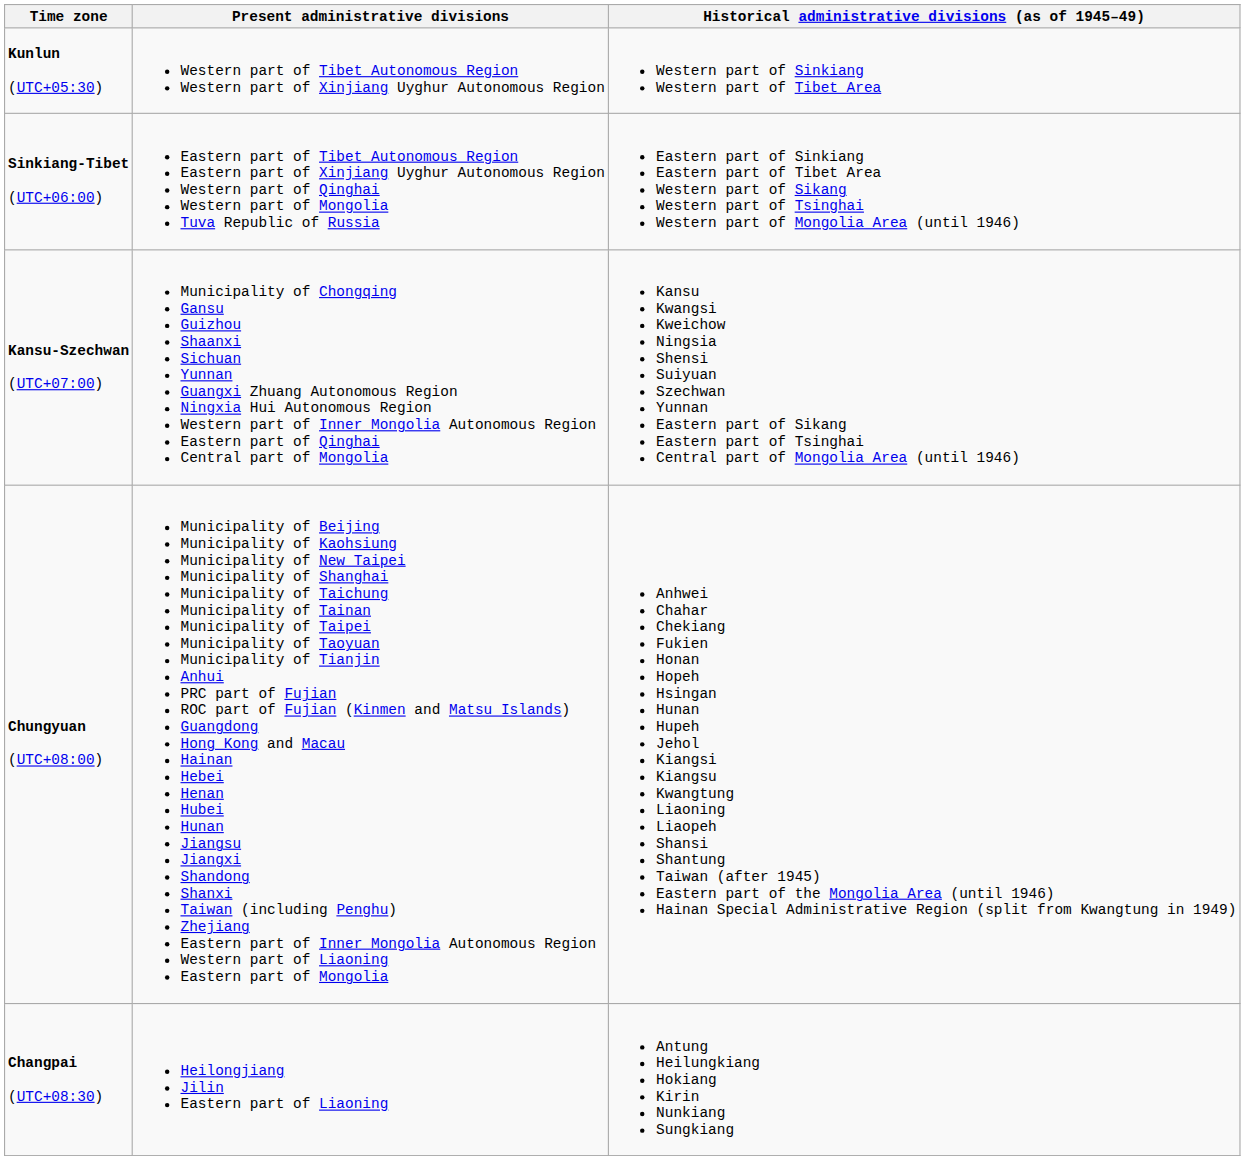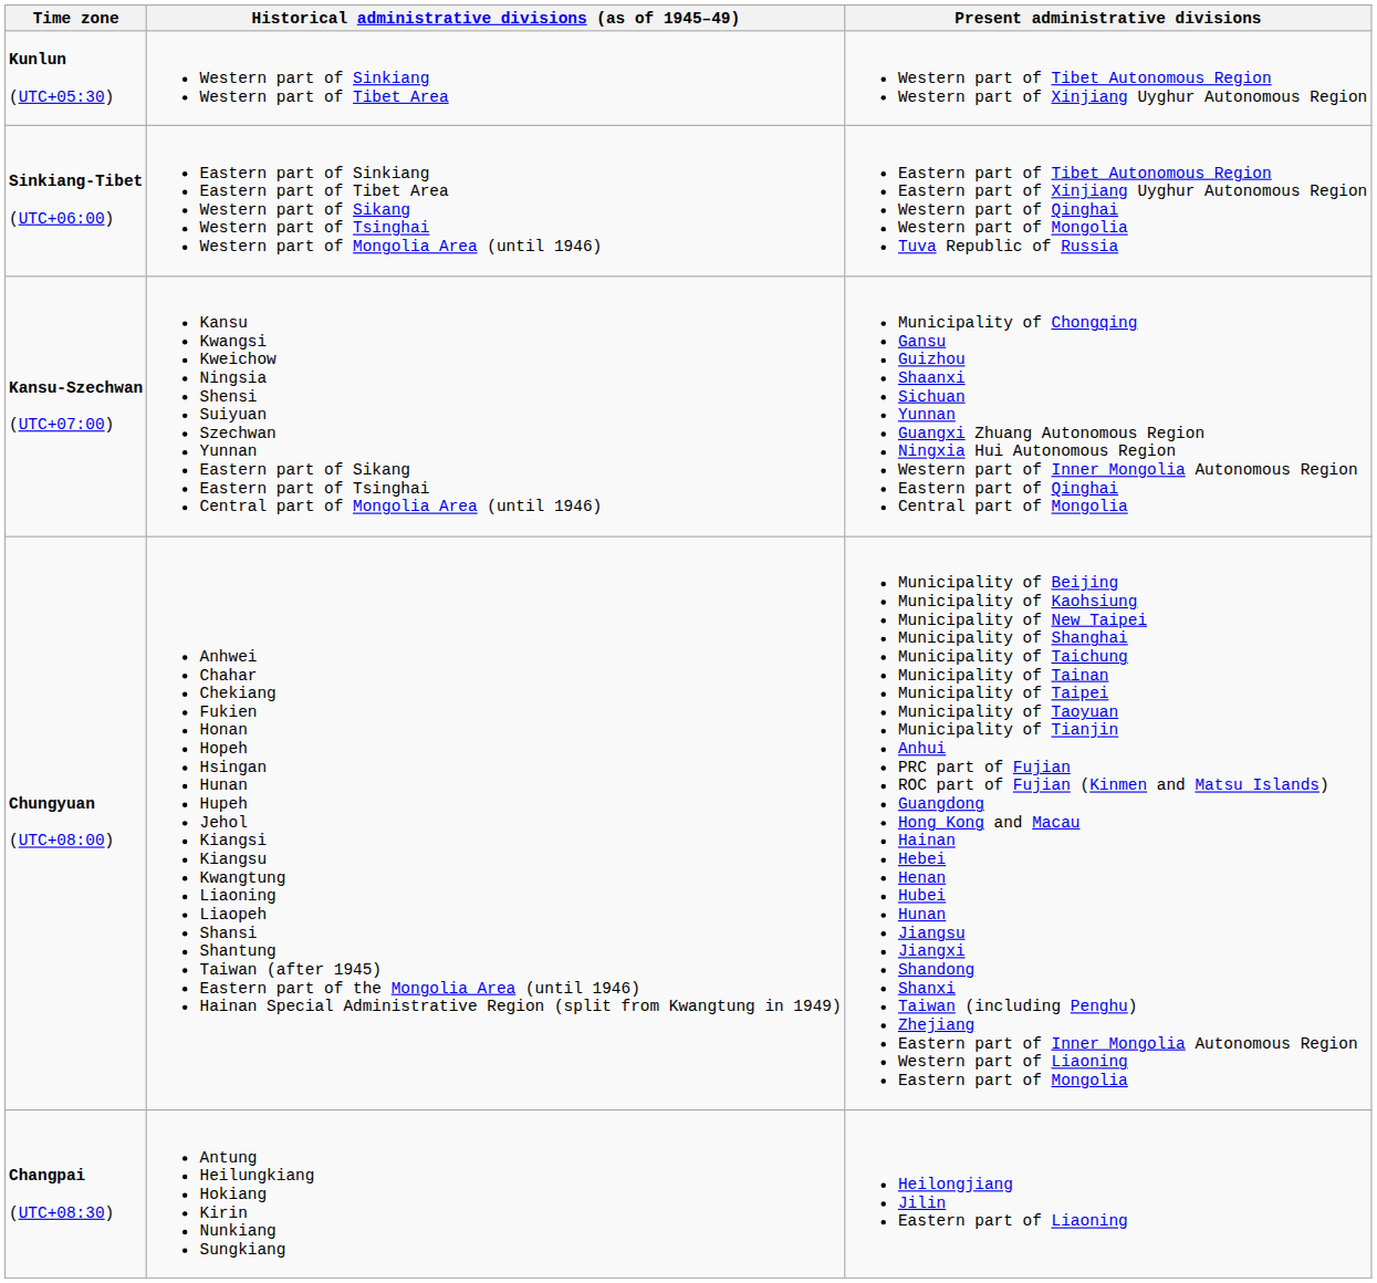columns swapped: Historical administrative divisions (as of 1945–49) <-> Present administrative divisions
